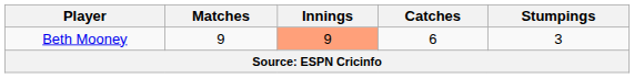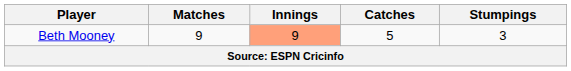Beth Mooney | Catches: 6 -> 5
